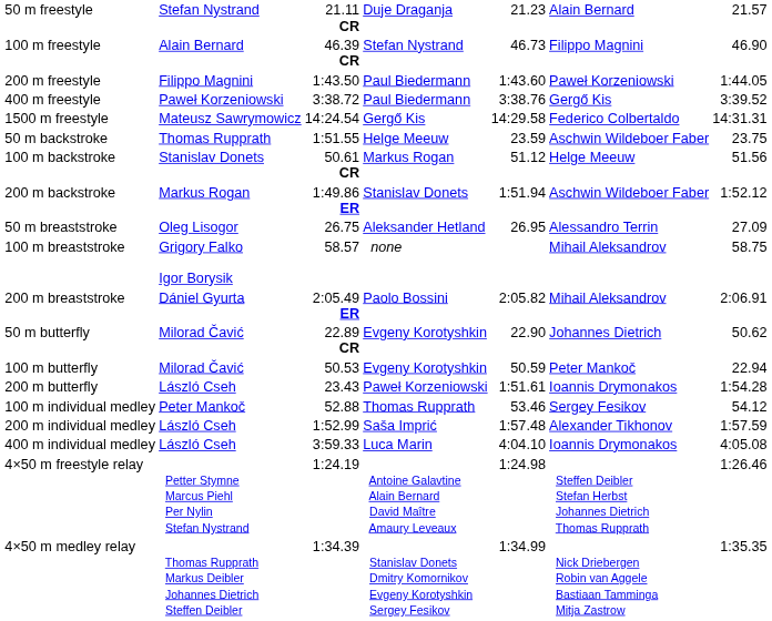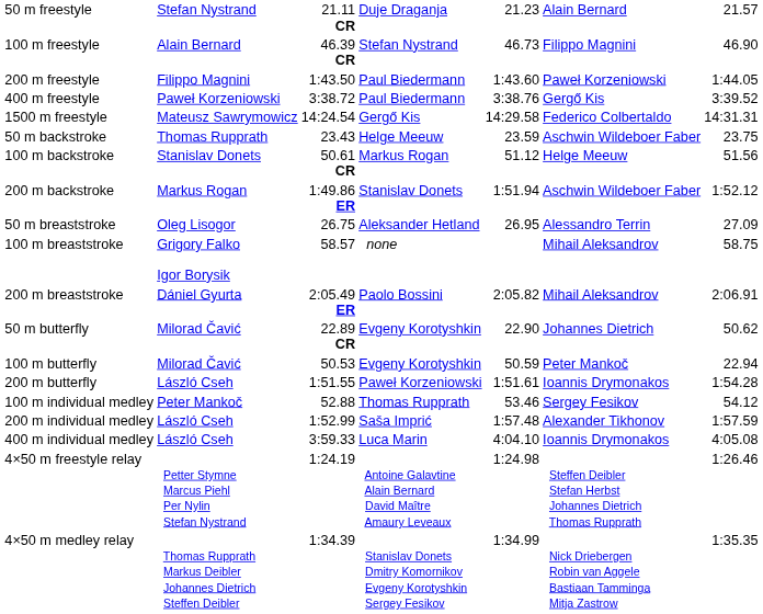50 m backstroke | column 3: 1:51.55 -> 23.43
200 m butterfly | column 3: 23.43 -> 1:51.55
